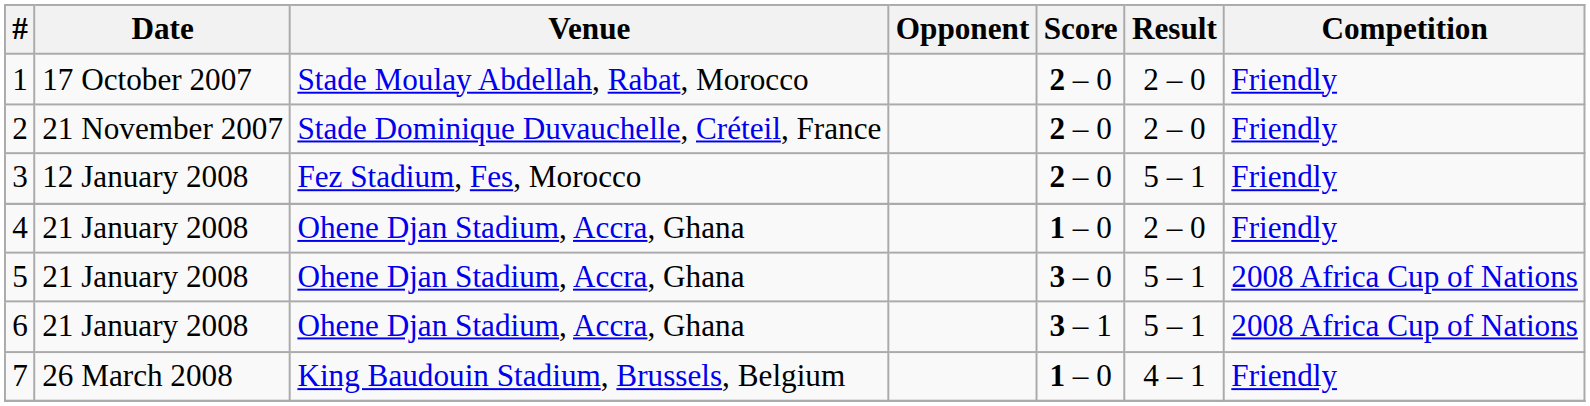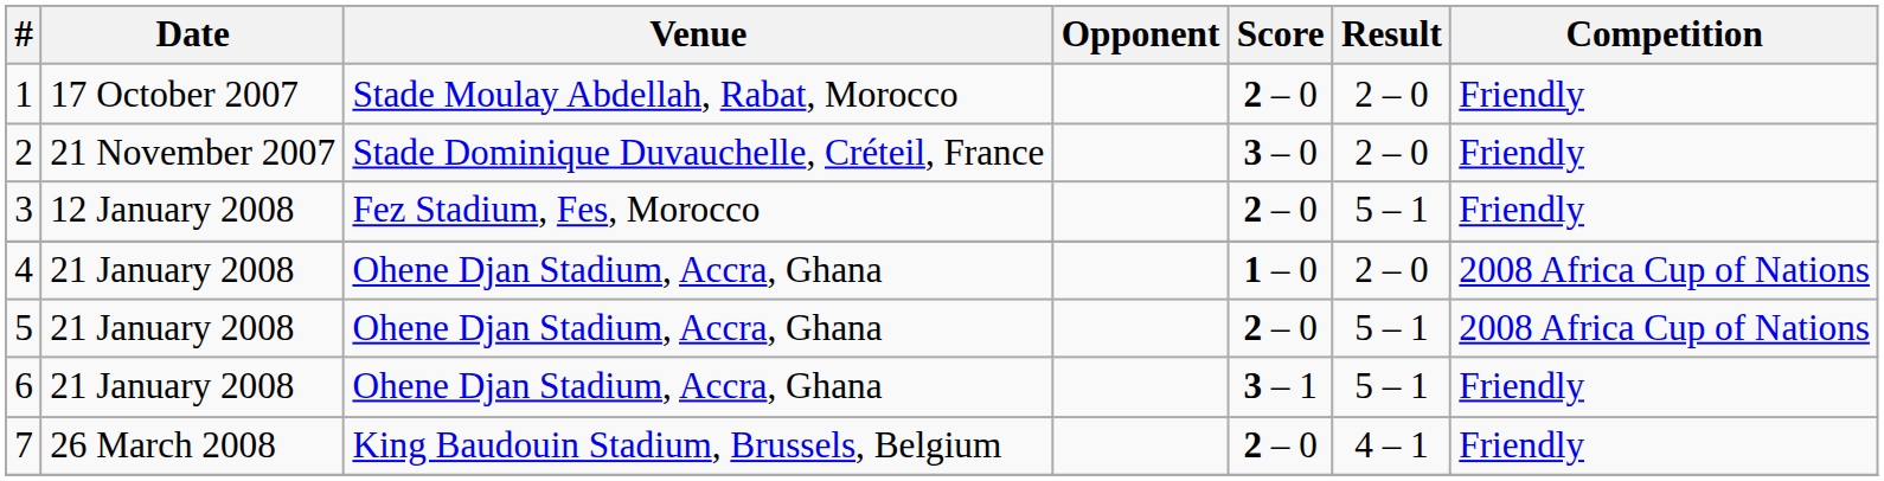2 | Score: 2 – 0 -> 3 – 0
4 | Competition: Friendly -> 2008 Africa Cup of Nations
5 | Score: 3 – 0 -> 2 – 0
6 | Competition: 2008 Africa Cup of Nations -> Friendly
7 | Score: 1 – 0 -> 2 – 0
